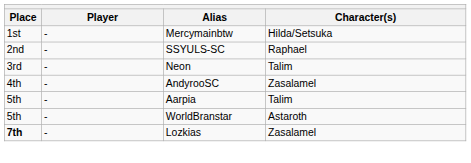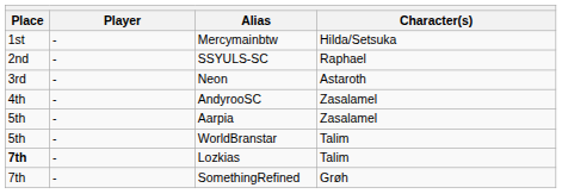Neon | Character(s): Talim -> Astaroth
Aarpia | Character(s): Talim -> Zasalamel
WorldBranstar | Character(s): Astaroth -> Talim
Lozkias | Character(s): Zasalamel -> Talim
+ row: 7th | - | SomethingRefined | Grøh
